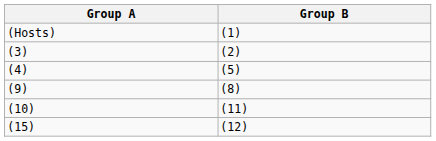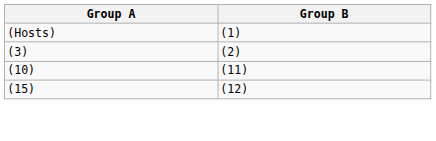- row: (4) | (5)
- row: (9) | (8)
